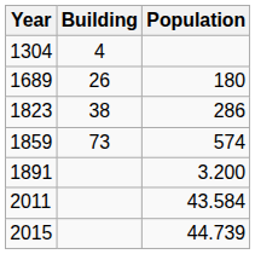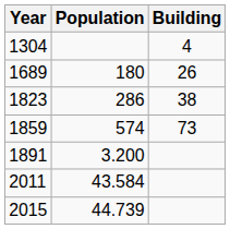columns swapped: Population <-> Building
